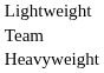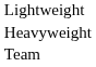rows swapped: Heavyweight <-> Team
